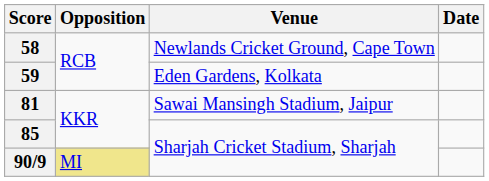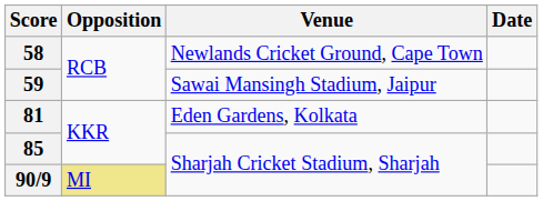59 | Venue: Eden Gardens, Kolkata -> Sawai Mansingh Stadium, Jaipur
81 | Venue: Sawai Mansingh Stadium, Jaipur -> Eden Gardens, Kolkata
